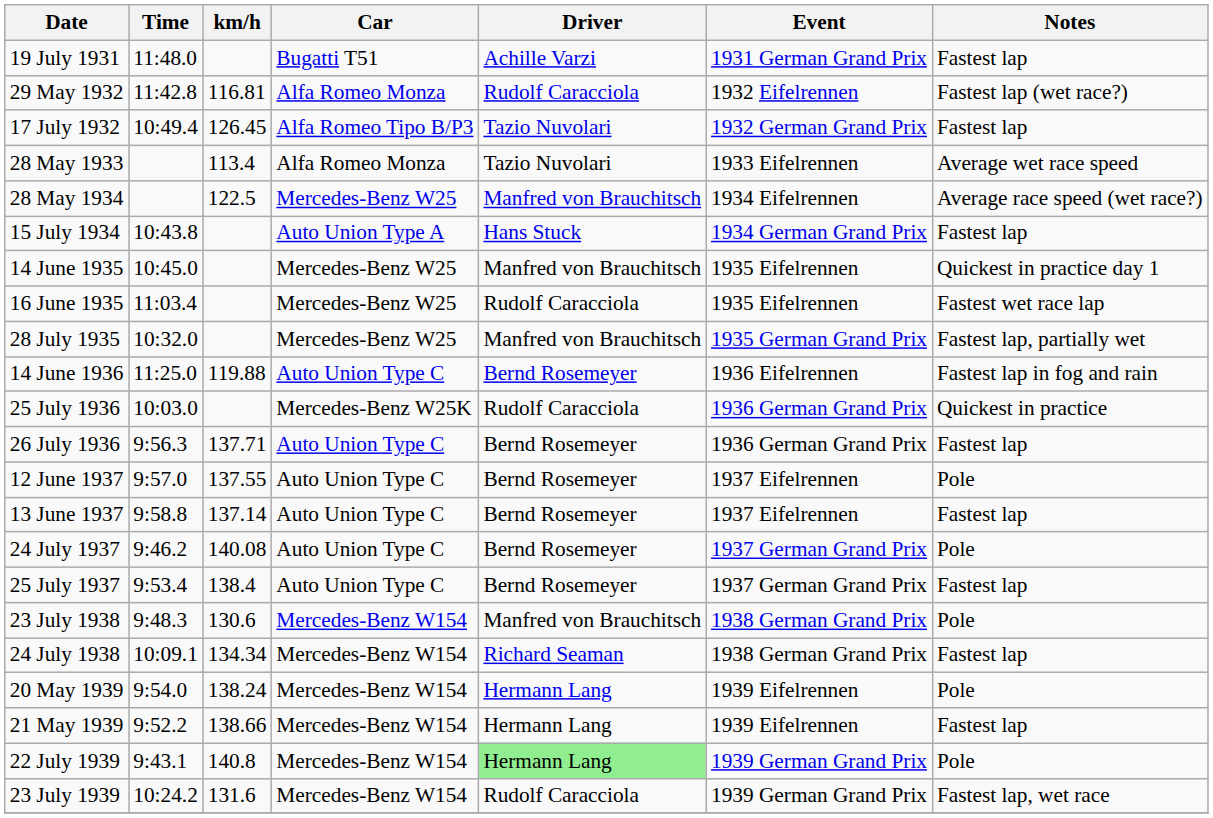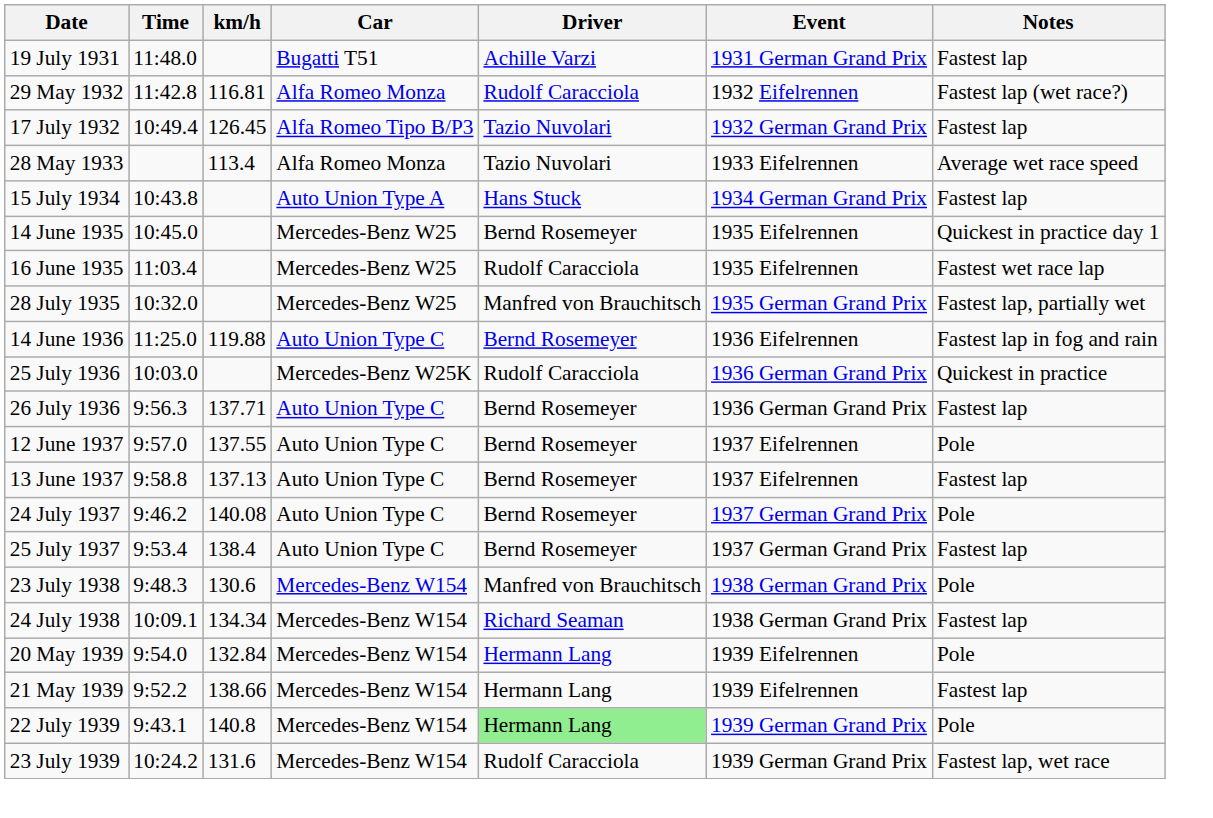- row: 28 May 1934 | 122.5 | Mercedes-Benz W25 | Manfred von Brauchitsch | 1934 Eifelrennen | Average race speed (wet race?)
14 June 1935 | Driver: Manfred von Brauchitsch -> Bernd Rosemeyer
13 June 1937 | km/h: 137.14 -> 137.13
20 May 1939 | km/h: 138.24 -> 132.84
